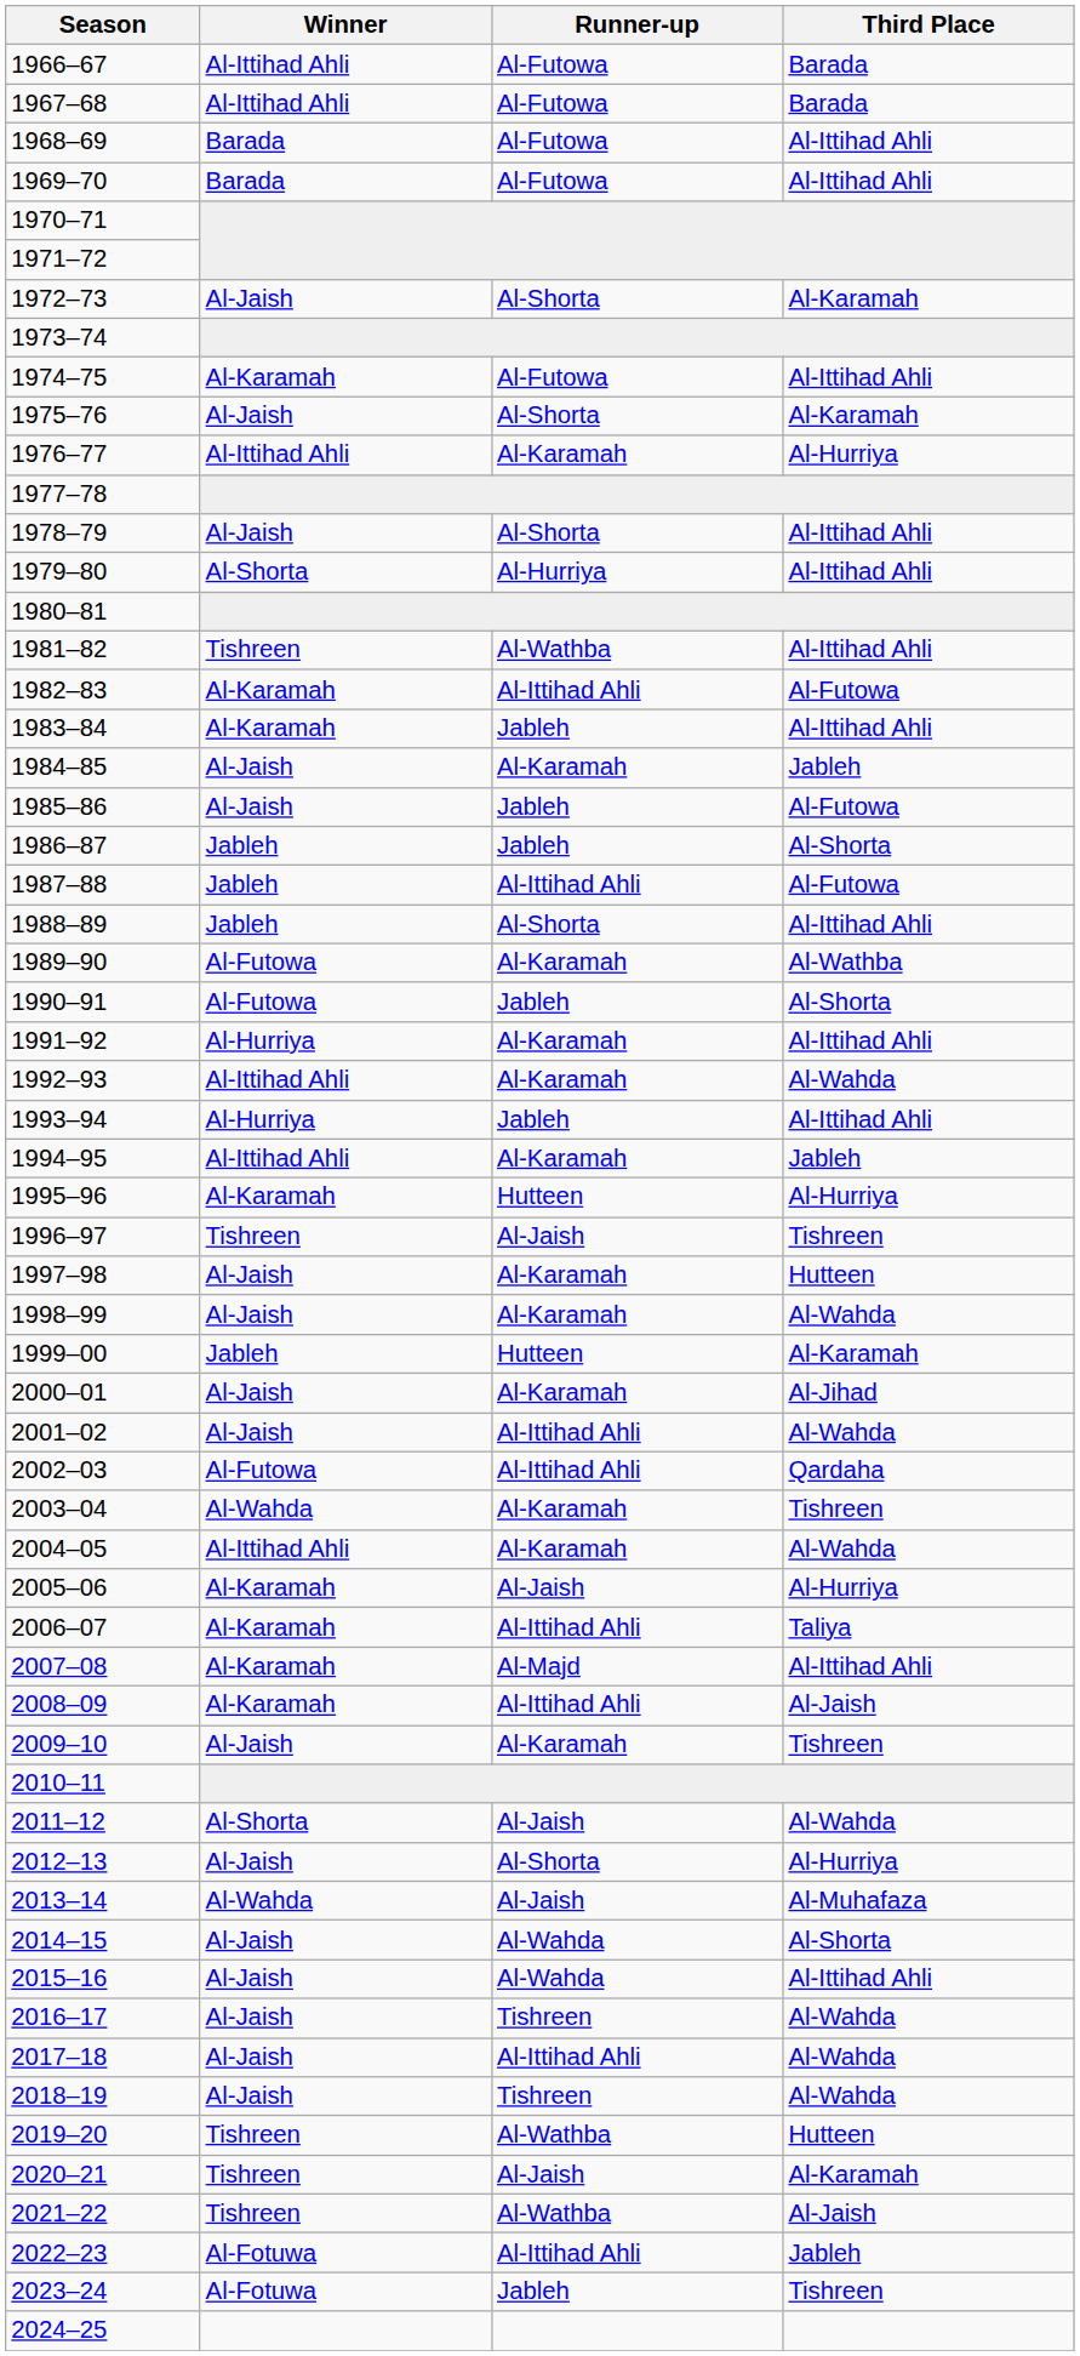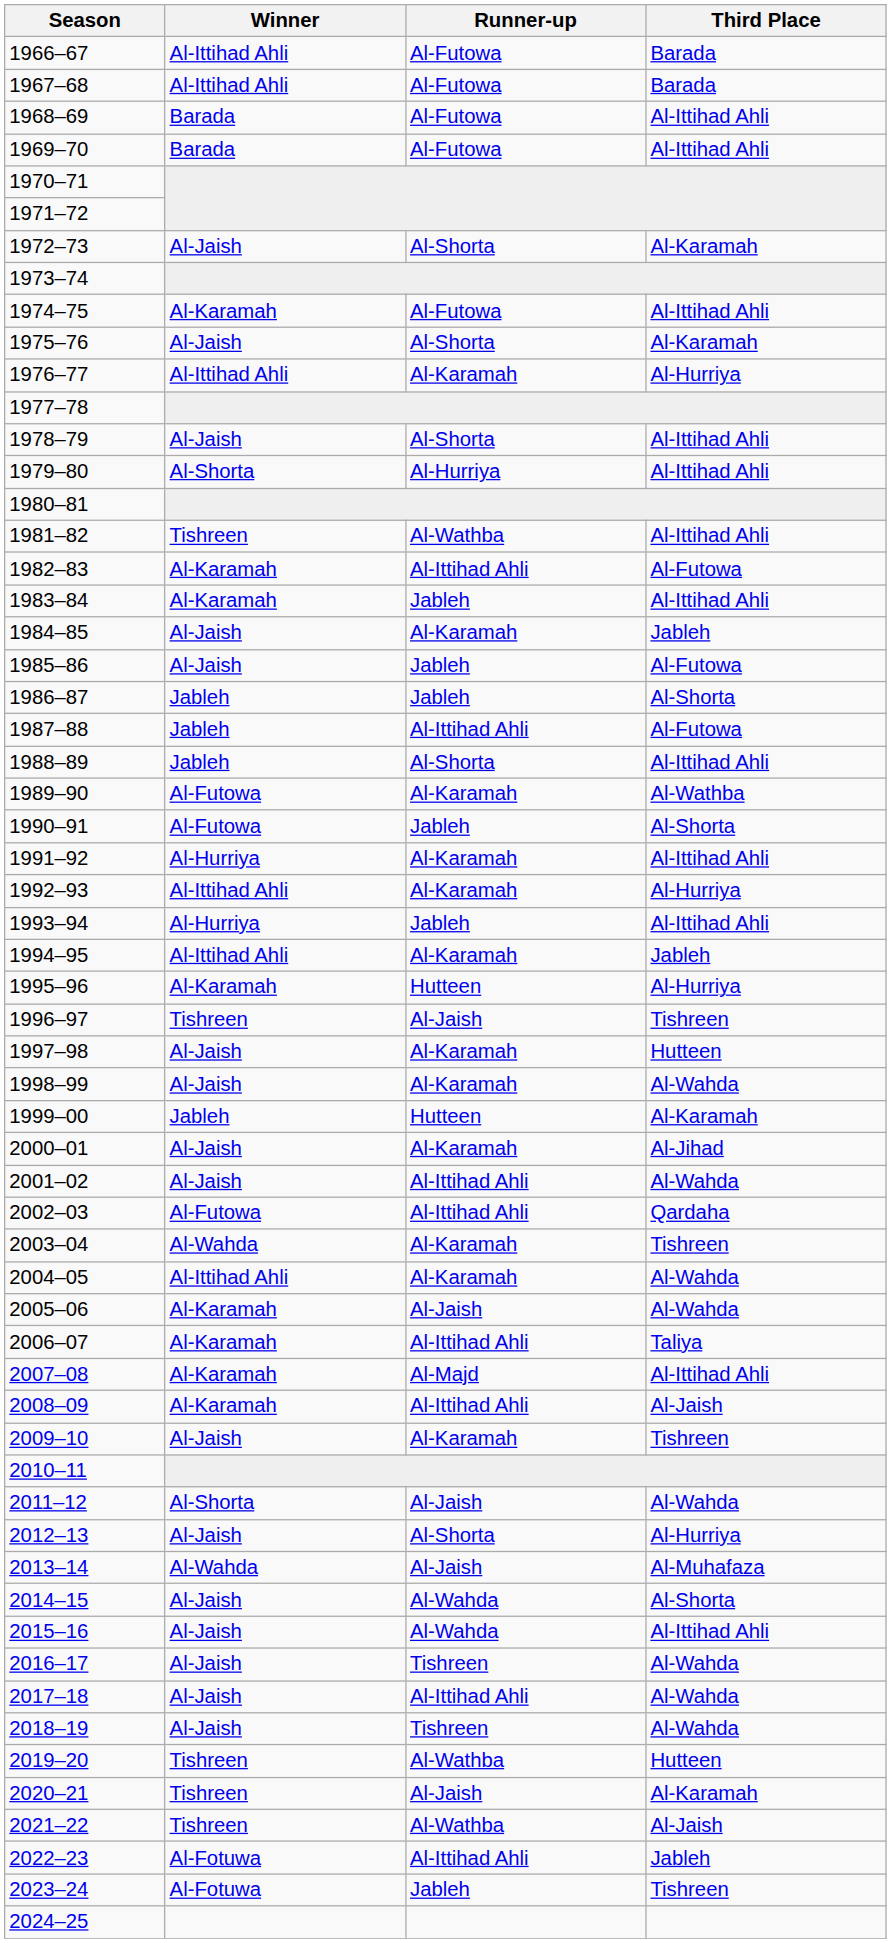1992–93 | Third Place: Al-Wahda -> Al-Hurriya
2005–06 | Third Place: Al-Hurriya -> Al-Wahda
